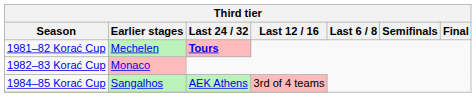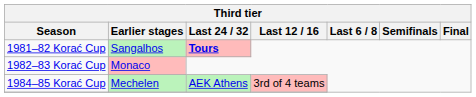1981–82 Korać Cup | Earlier stages: Mechelen -> Sangalhos
1984–85 Korać Cup | Earlier stages: Sangalhos -> Mechelen
